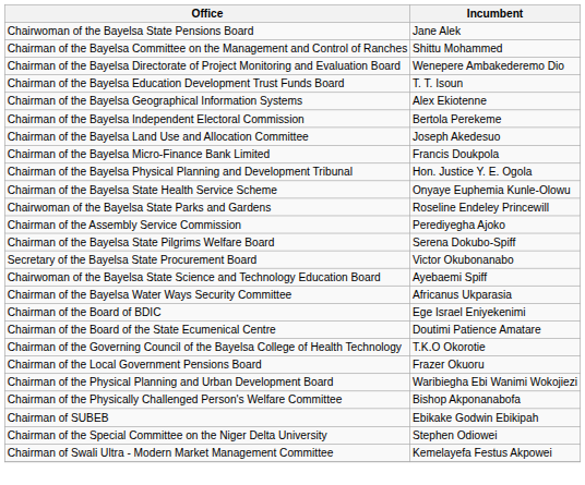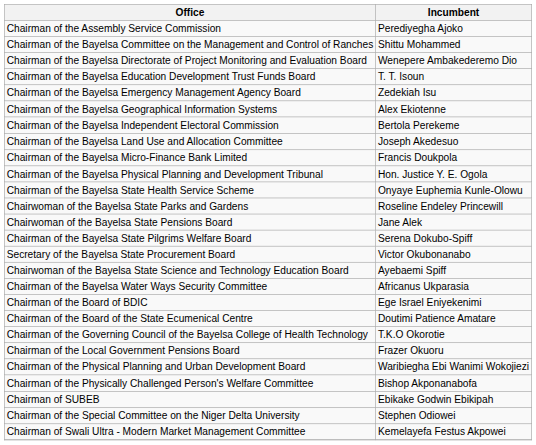rows swapped: Chairman of the Assembly Service Commission <-> Chairwoman of the Bayelsa State Pensions Board
+ row: Chairman of the Bayelsa Emergency Management Agency Board | Zedekiah Isu
